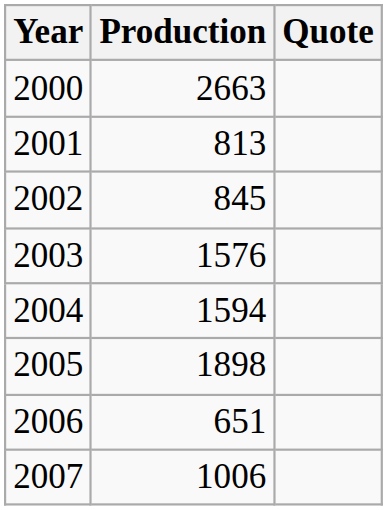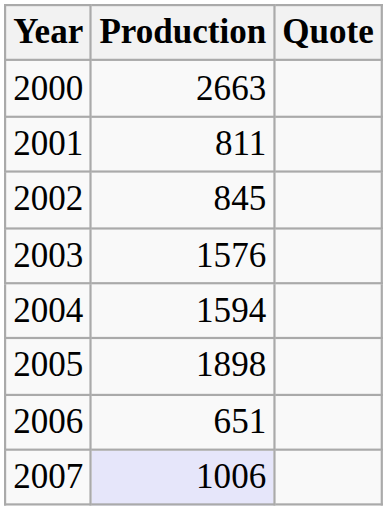2001 | Production: 813 -> 811
2007 | Production: no background -> lavender background
